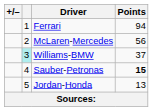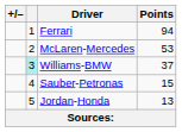McLaren-Mercedes | Points: 56 -> 53
Sauber-Petronas | Points: bold -> normal
